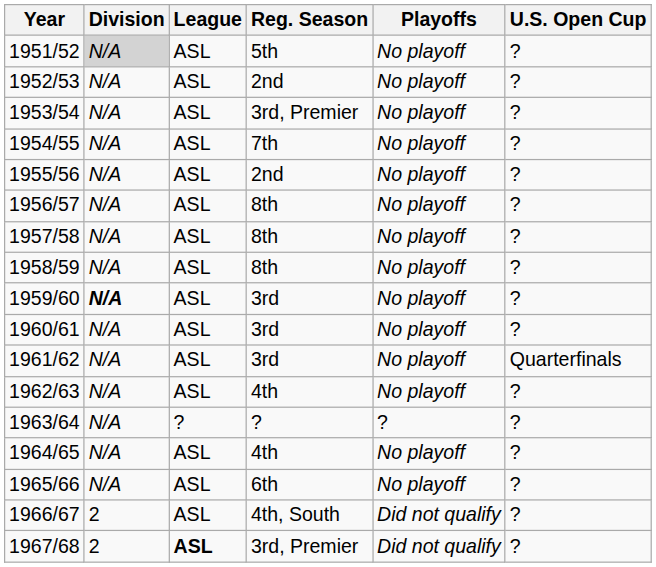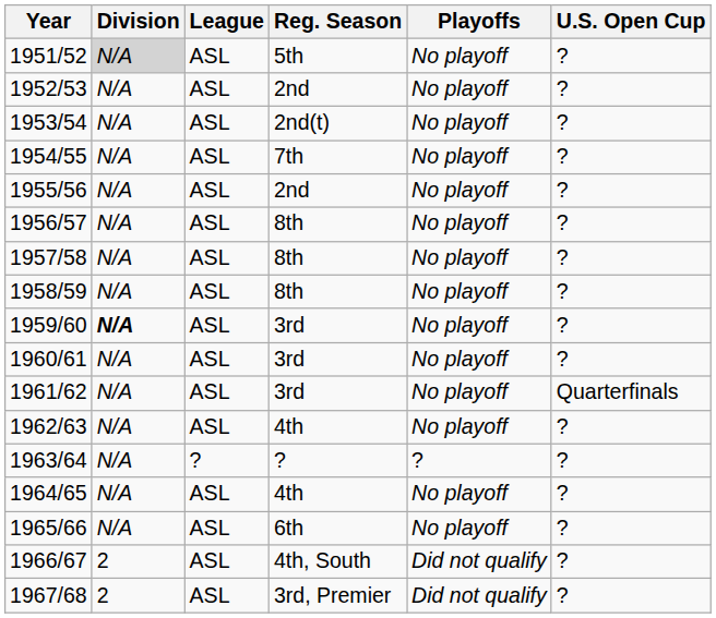1953/54 | Reg. Season: 3rd, Premier -> 2nd(t)
1967/68 | League: bold -> normal
